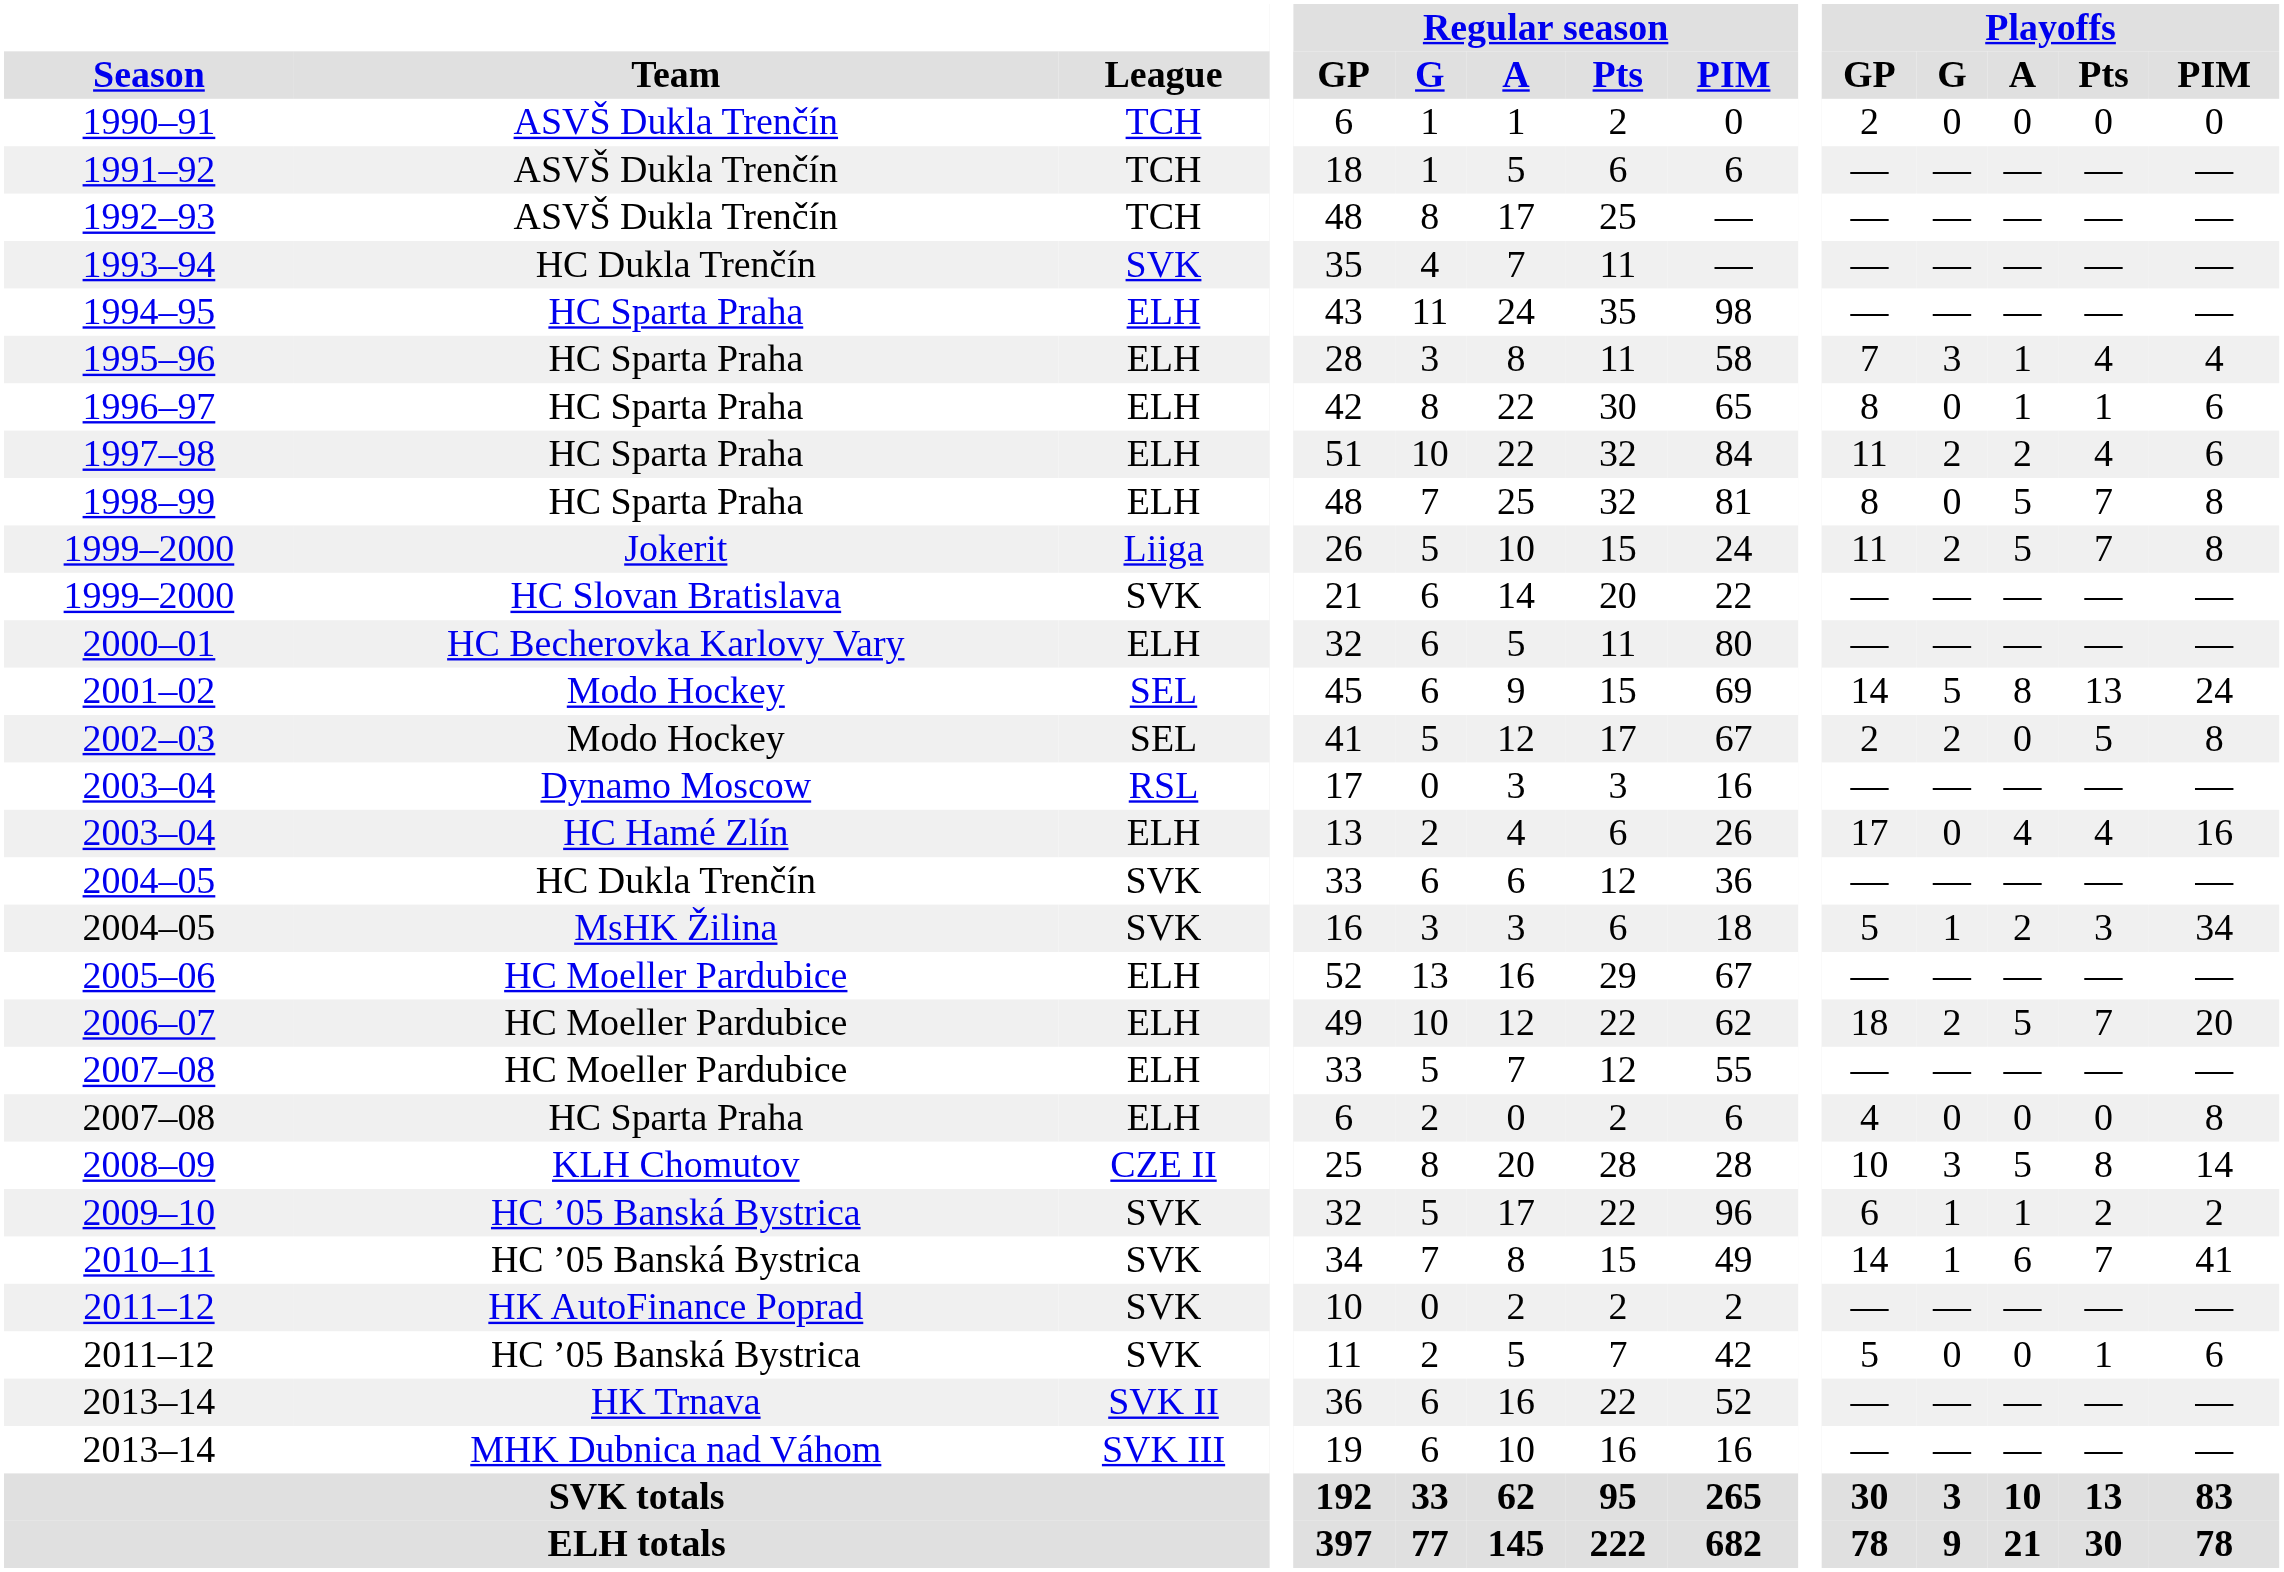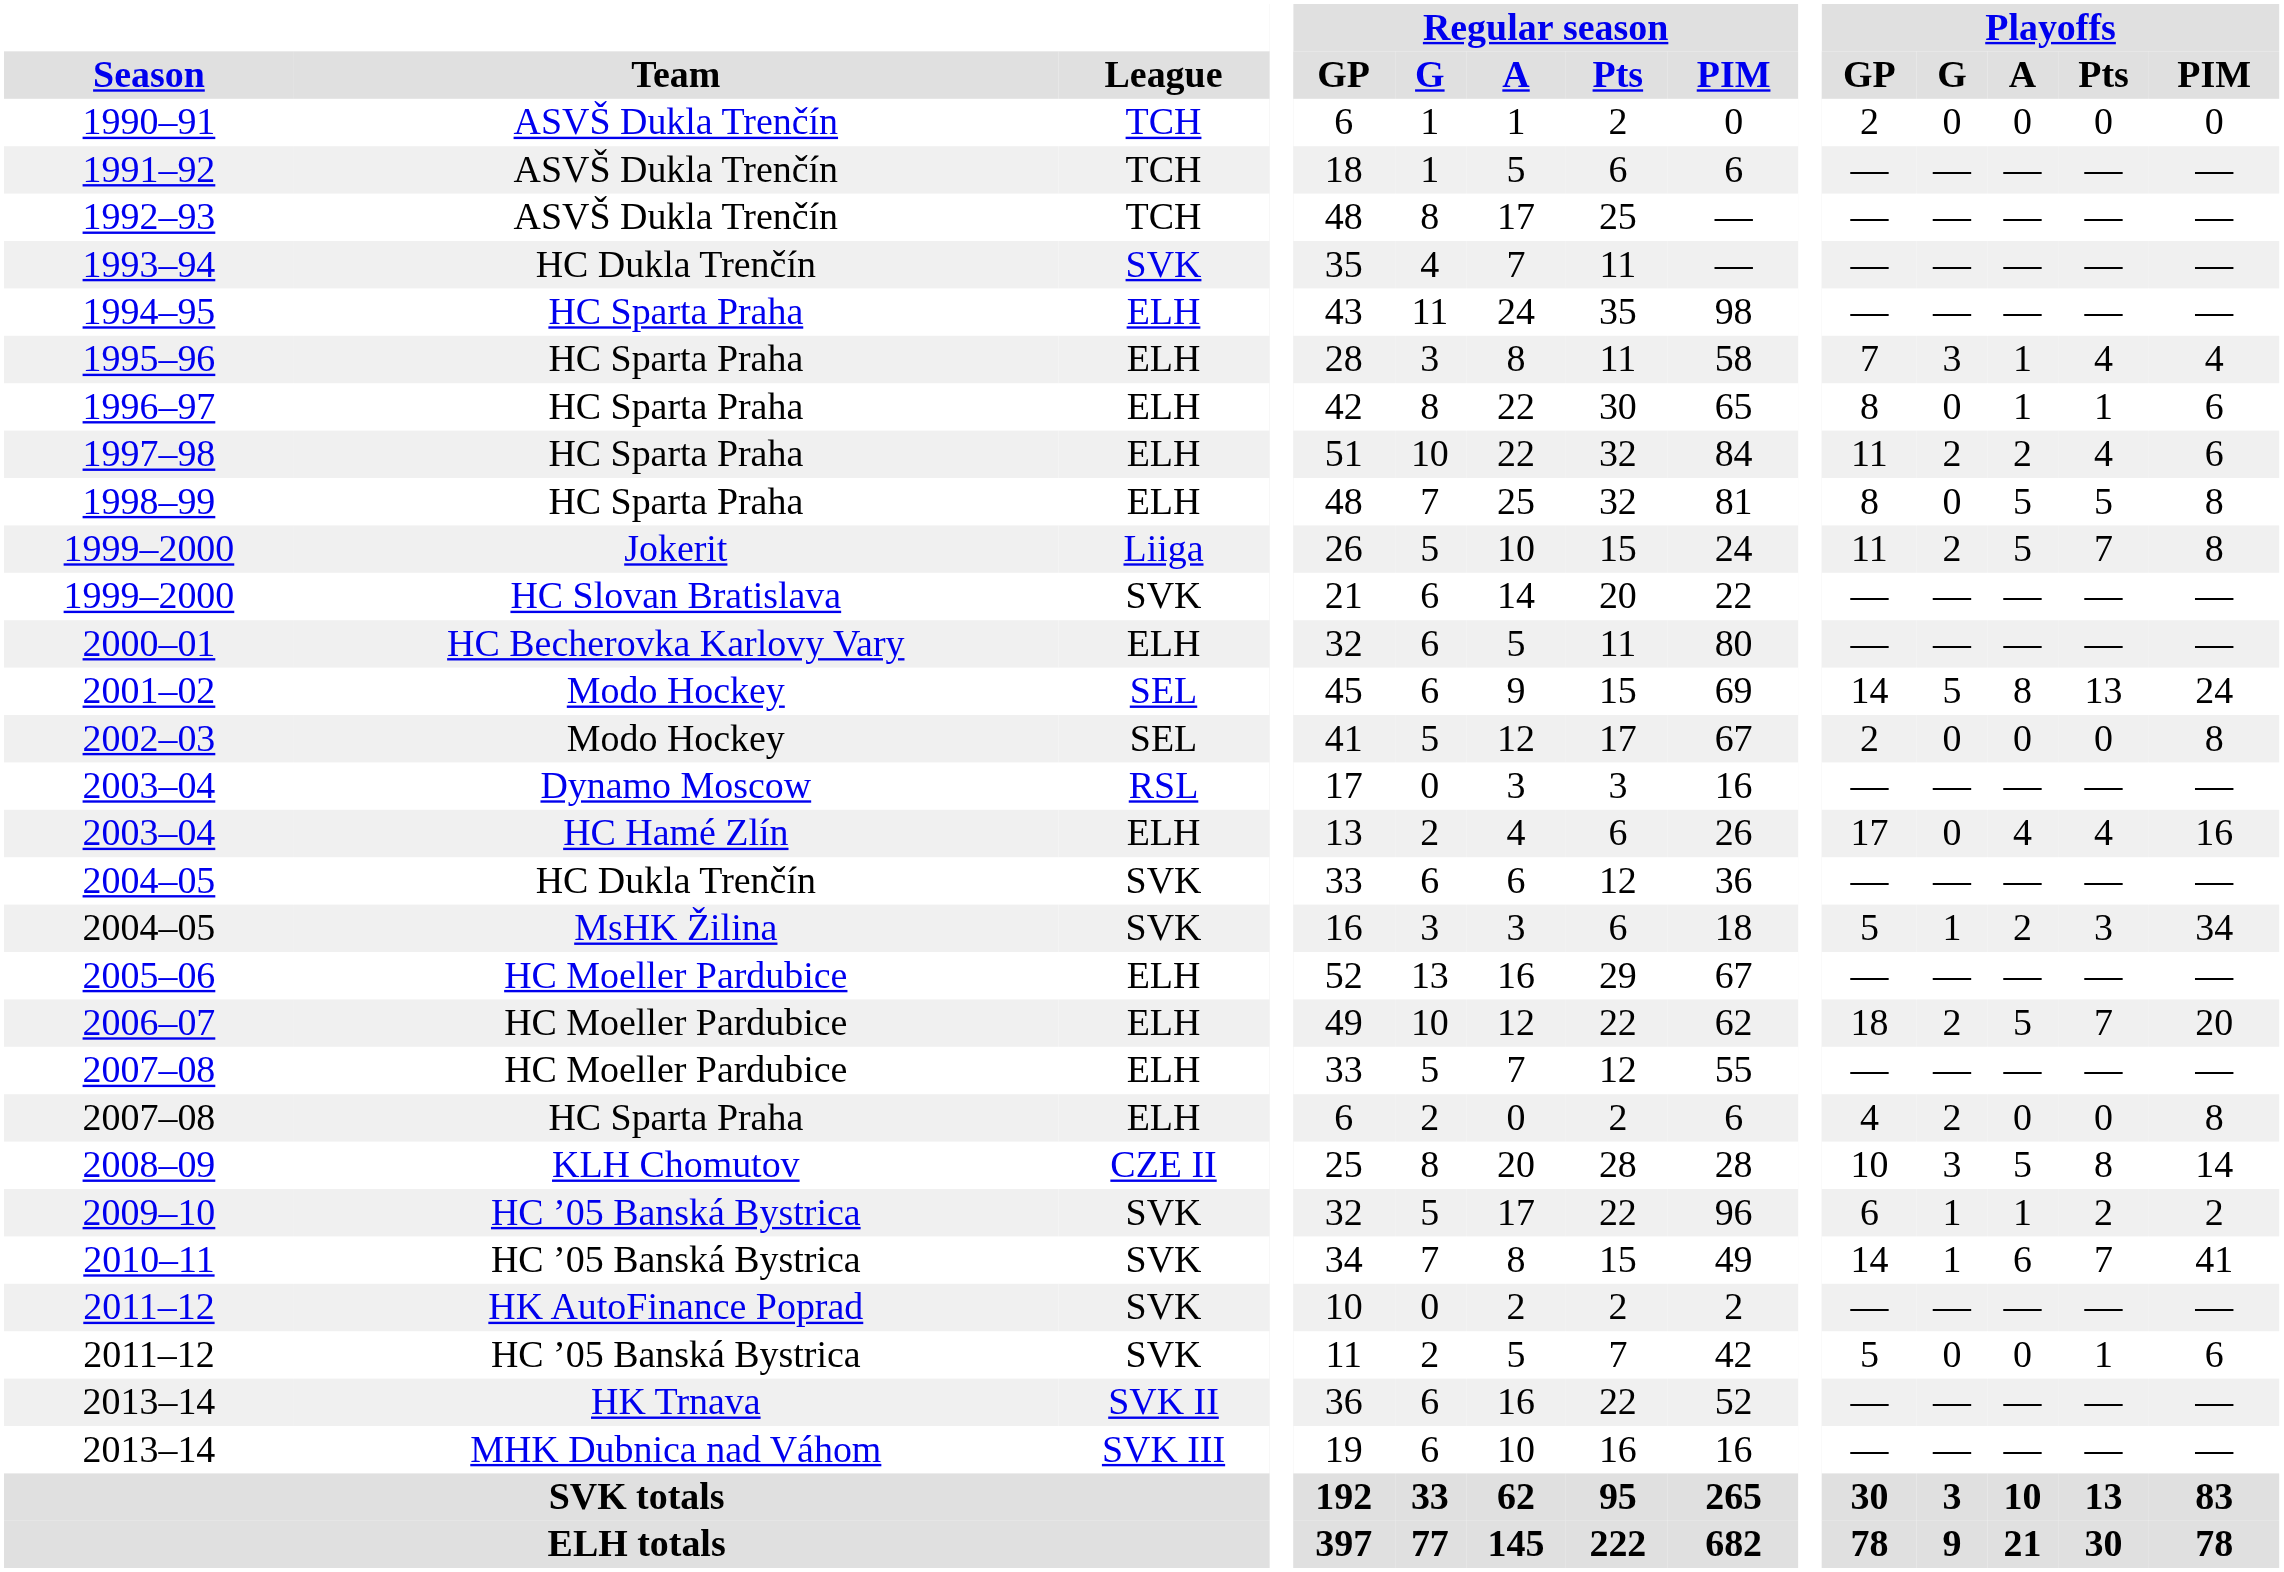1998–99 | Playoffs / Pts: 7 -> 5
2002–03 | Playoffs / G: 2 -> 0
2002–03 | Playoffs / Pts: 5 -> 0
2007–08 / HC Sparta Praha | Playoffs / G: 0 -> 2
